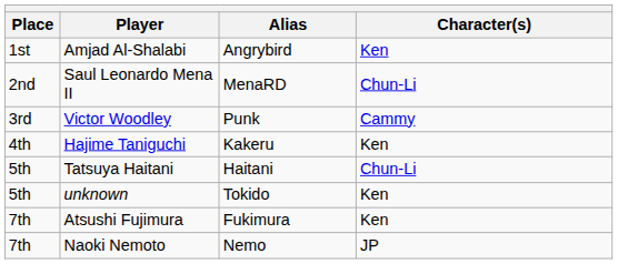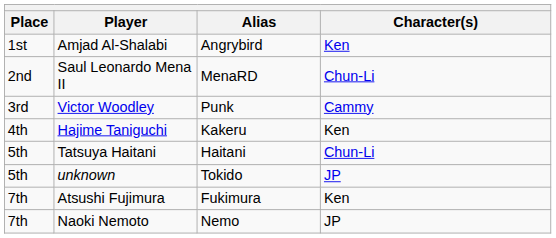unknown | Character(s): Ken -> JP
